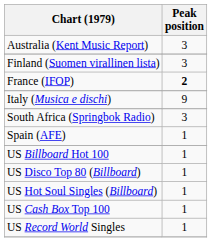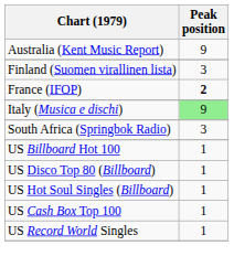Australia (Kent Music Report) | Peak position: 3 -> 9
Italy (Musica e dischi) | Peak position: no background -> lightgreen background
- row: Spain (AFE) | 1
